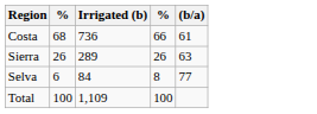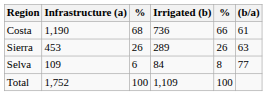+ column: Infrastructure (a) | 1,190 | 453 | 109 | 1,752
